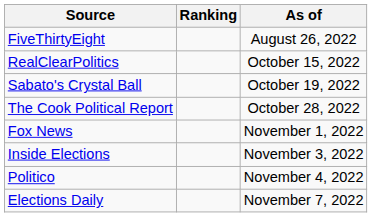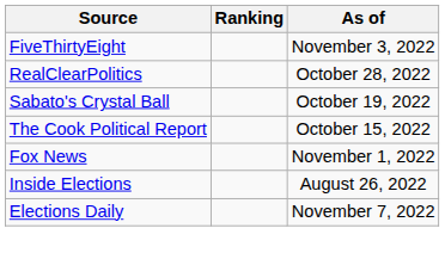FiveThirtyEight | As of: August 26, 2022 -> November 3, 2022
RealClearPolitics | As of: October 15, 2022 -> October 28, 2022
The Cook Political Report | As of: October 28, 2022 -> October 15, 2022
Inside Elections | As of: November 3, 2022 -> August 26, 2022
- row: Politico | November 4, 2022
